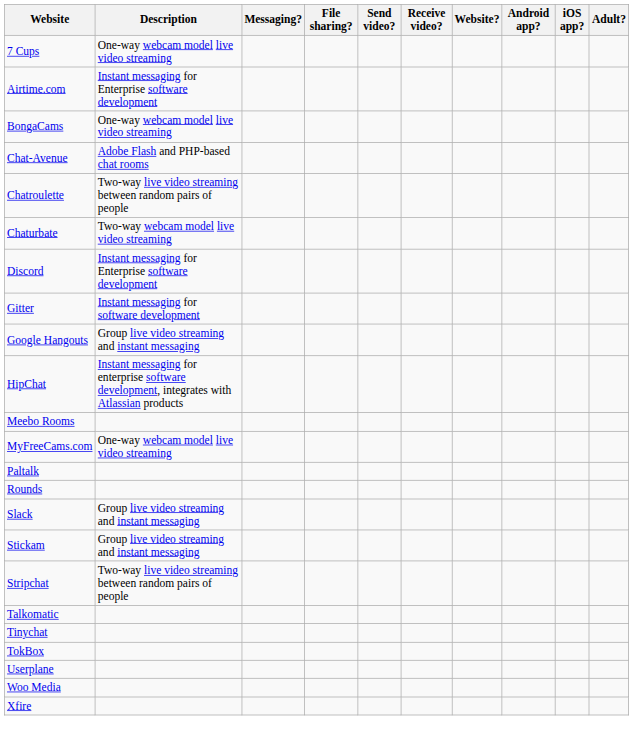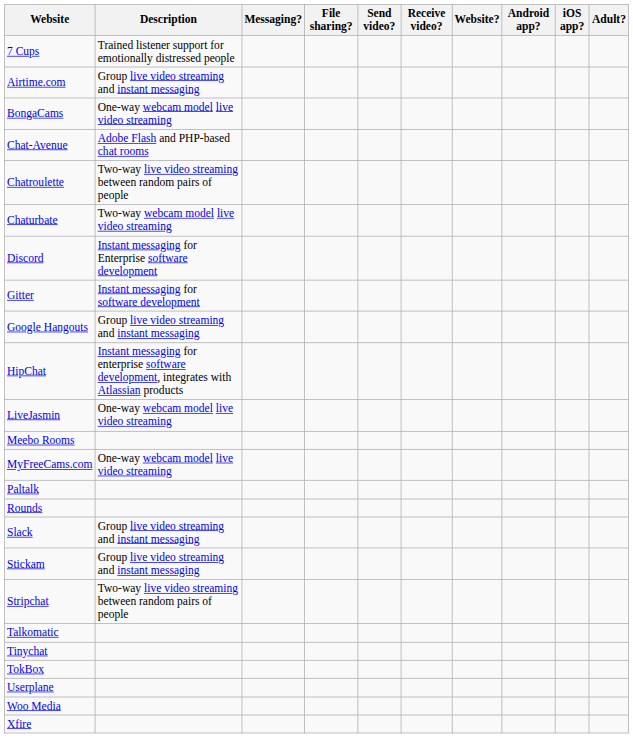7 Cups | Description: One-way webcam model live video streaming -> Trained listener support for emotionally distressed people
Airtime.com | Description: Instant messaging for Enterprise software development -> Group live video streaming and instant messaging
+ row: LiveJasmin | One-way webcam model live video streaming
